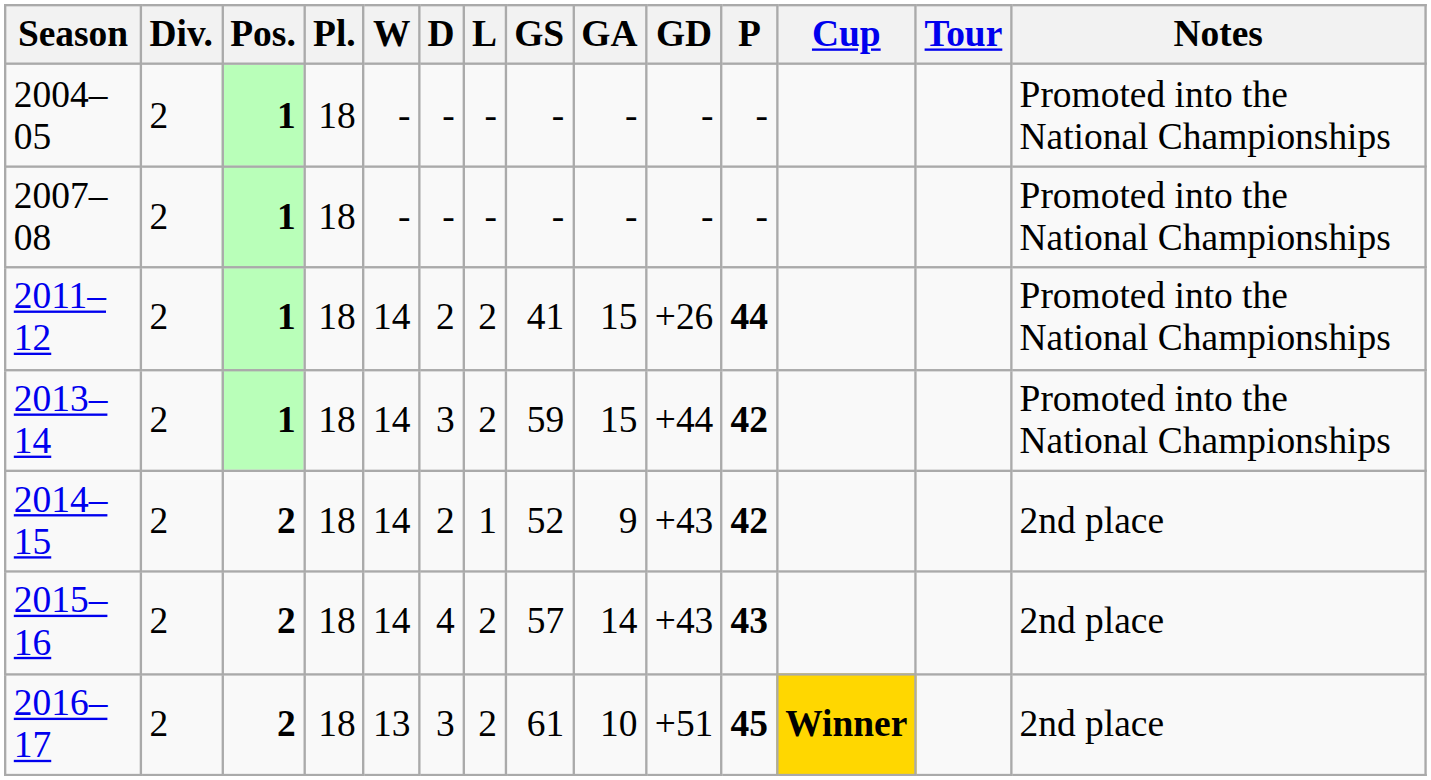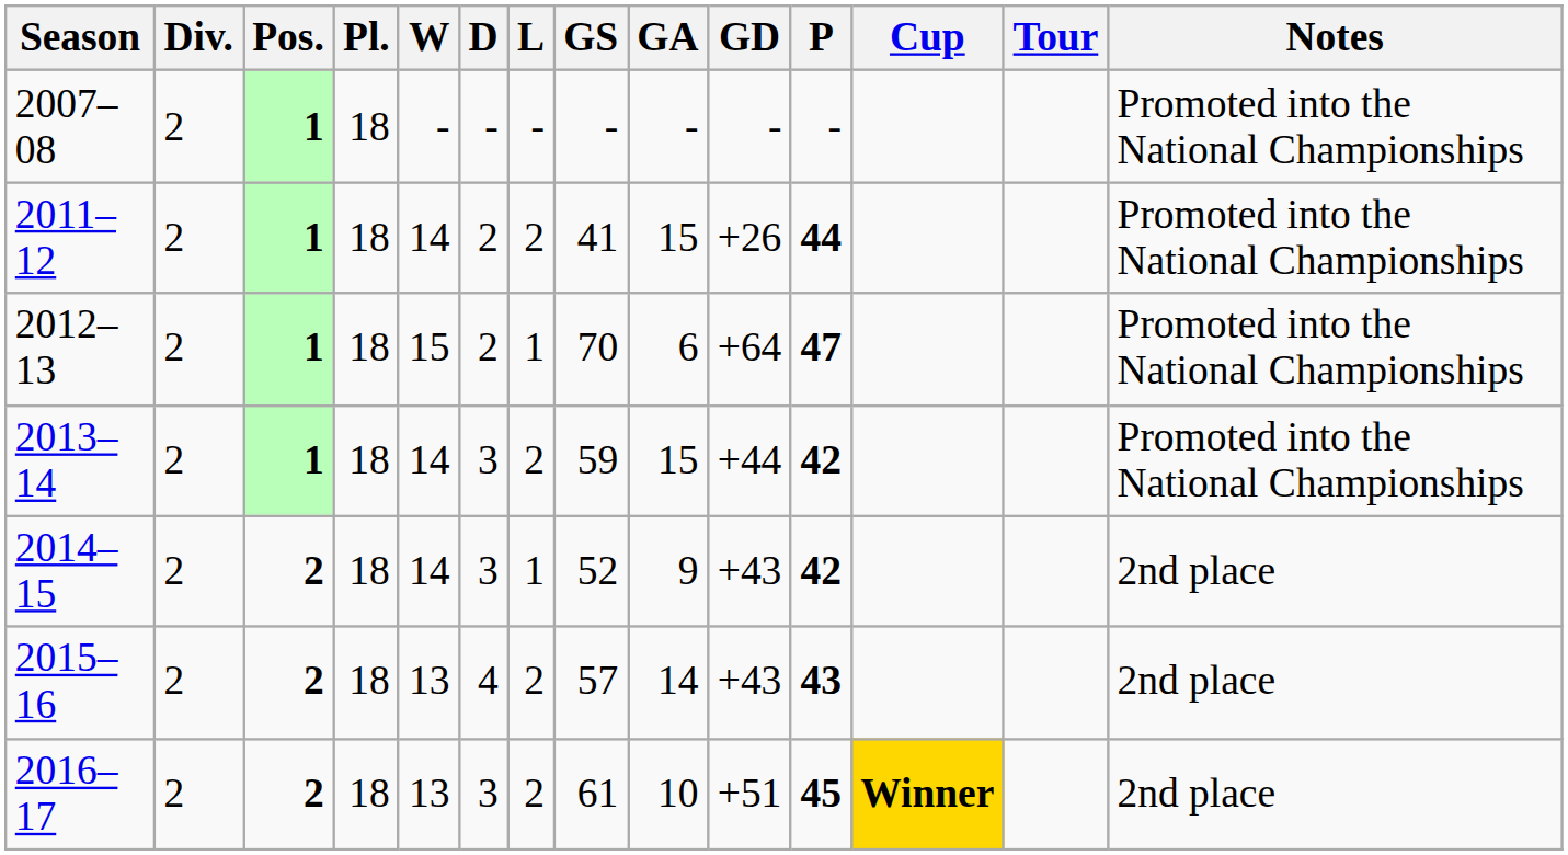- row: 2004–05 | 2 | 1 | 18 | - | - | - | - | - | - | - | Promoted into the National Championships
+ row: 2012–13 | 2 | 1 | 18 | 15 | 2 | 1 | 70 | 6 | +64 | 47 | Promoted into the National Championships
2014–15 | D: 2 -> 3
2015–16 | W: 14 -> 13
